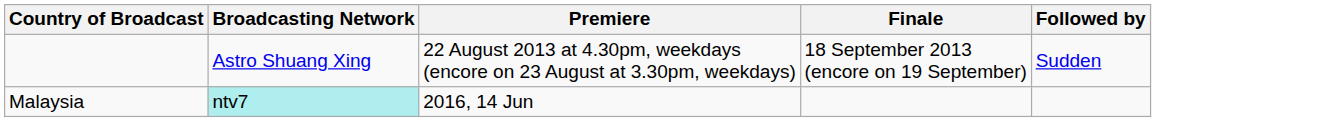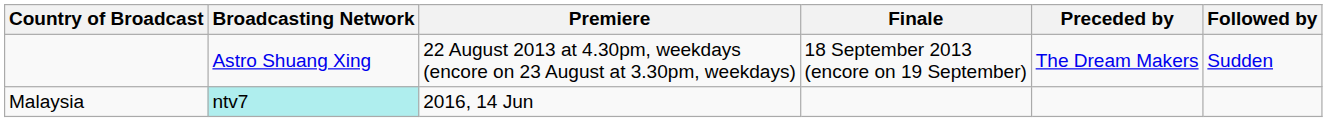+ column: Preceded by | The Dream Makers
